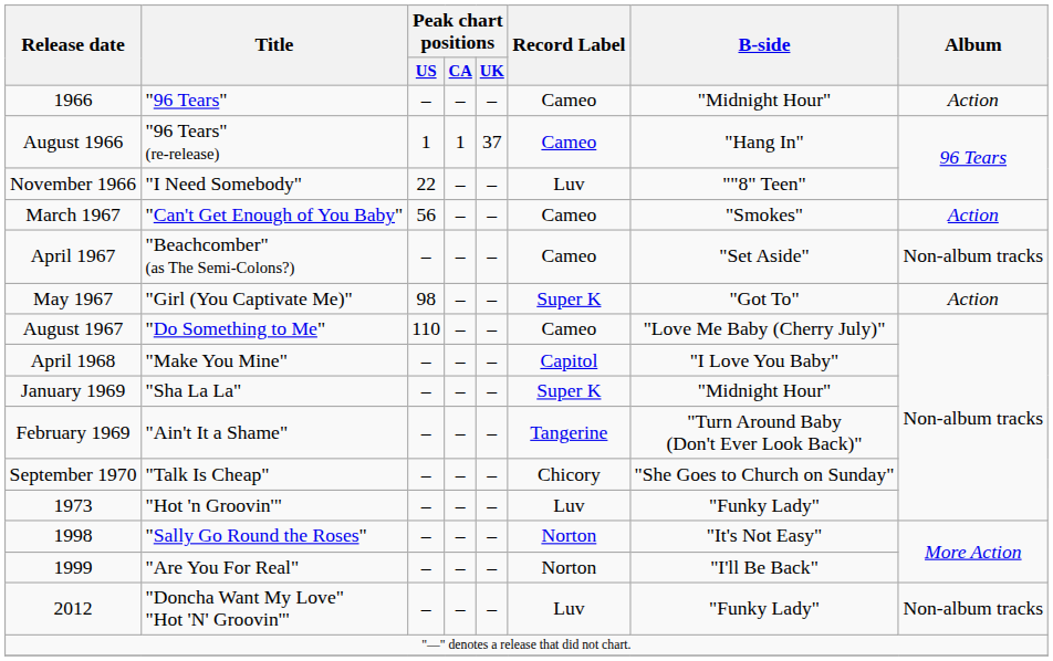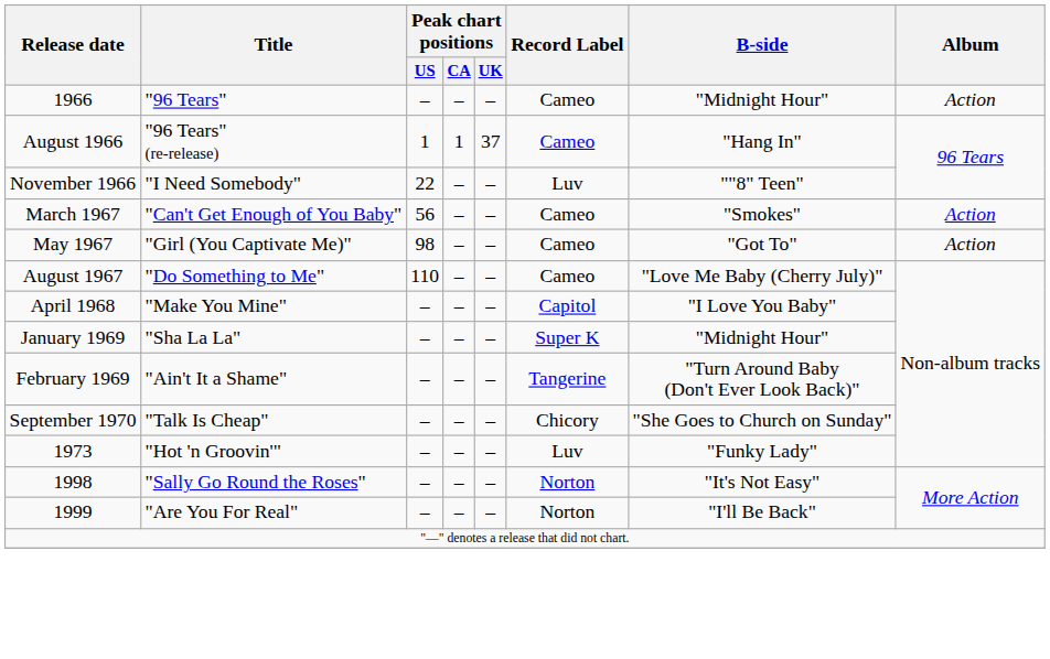- row: April 1967 | "Beachcomber" (as The Semi-Colons?) | – | – | – | Cameo | "Set Aside" | Non-album tracks
May 1967 | Record Label: Super K -> Cameo
- row: 2012 | "Doncha Want My Love" "Hot 'N' Groovin'" | – | – | – | Luv | "Funky Lady" | Non-album tracks
